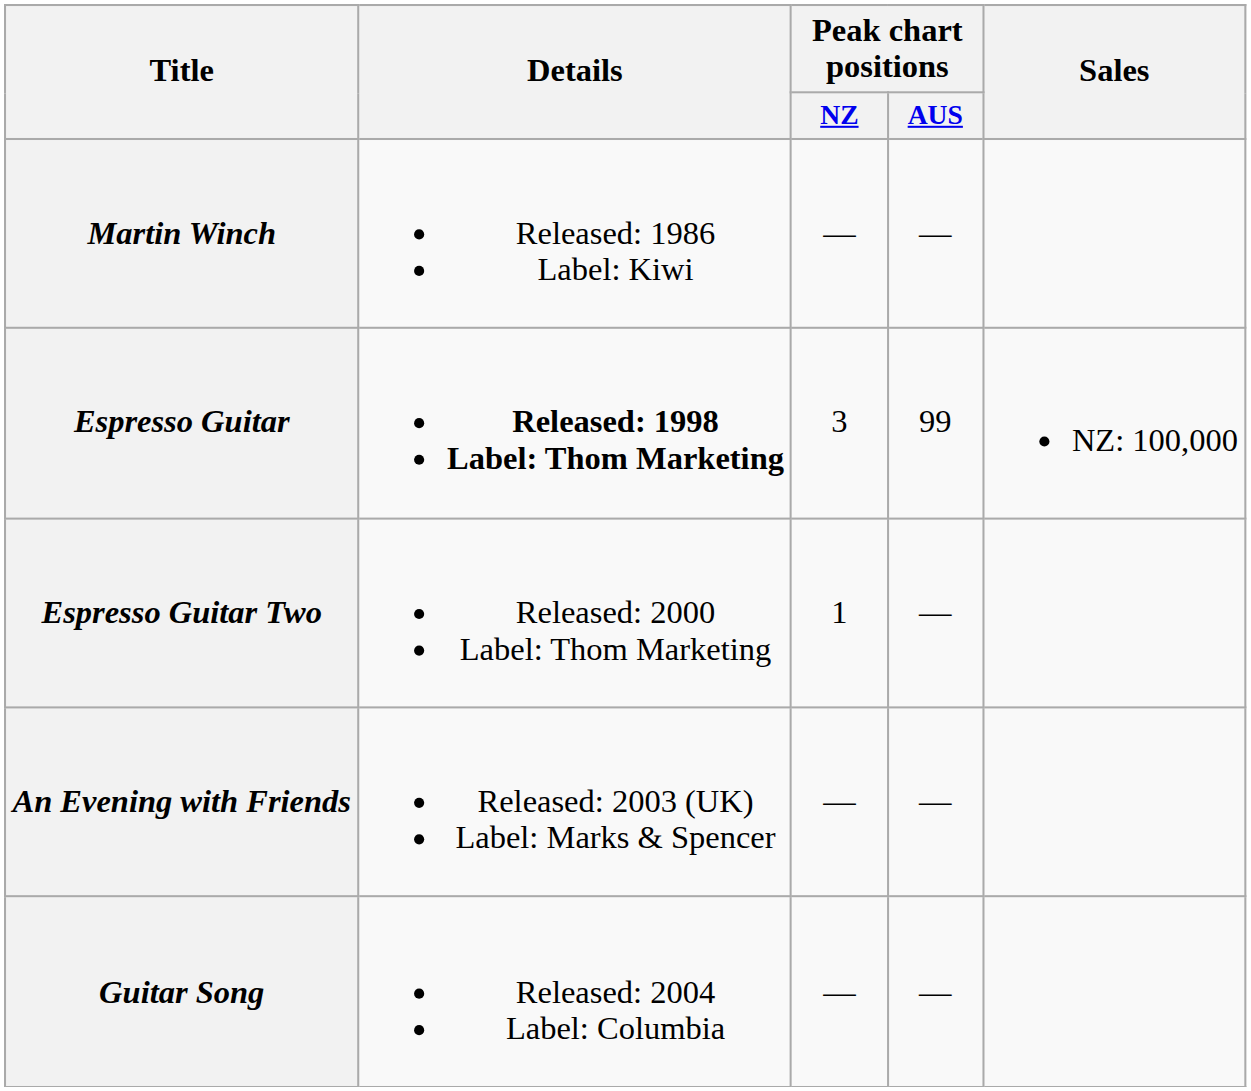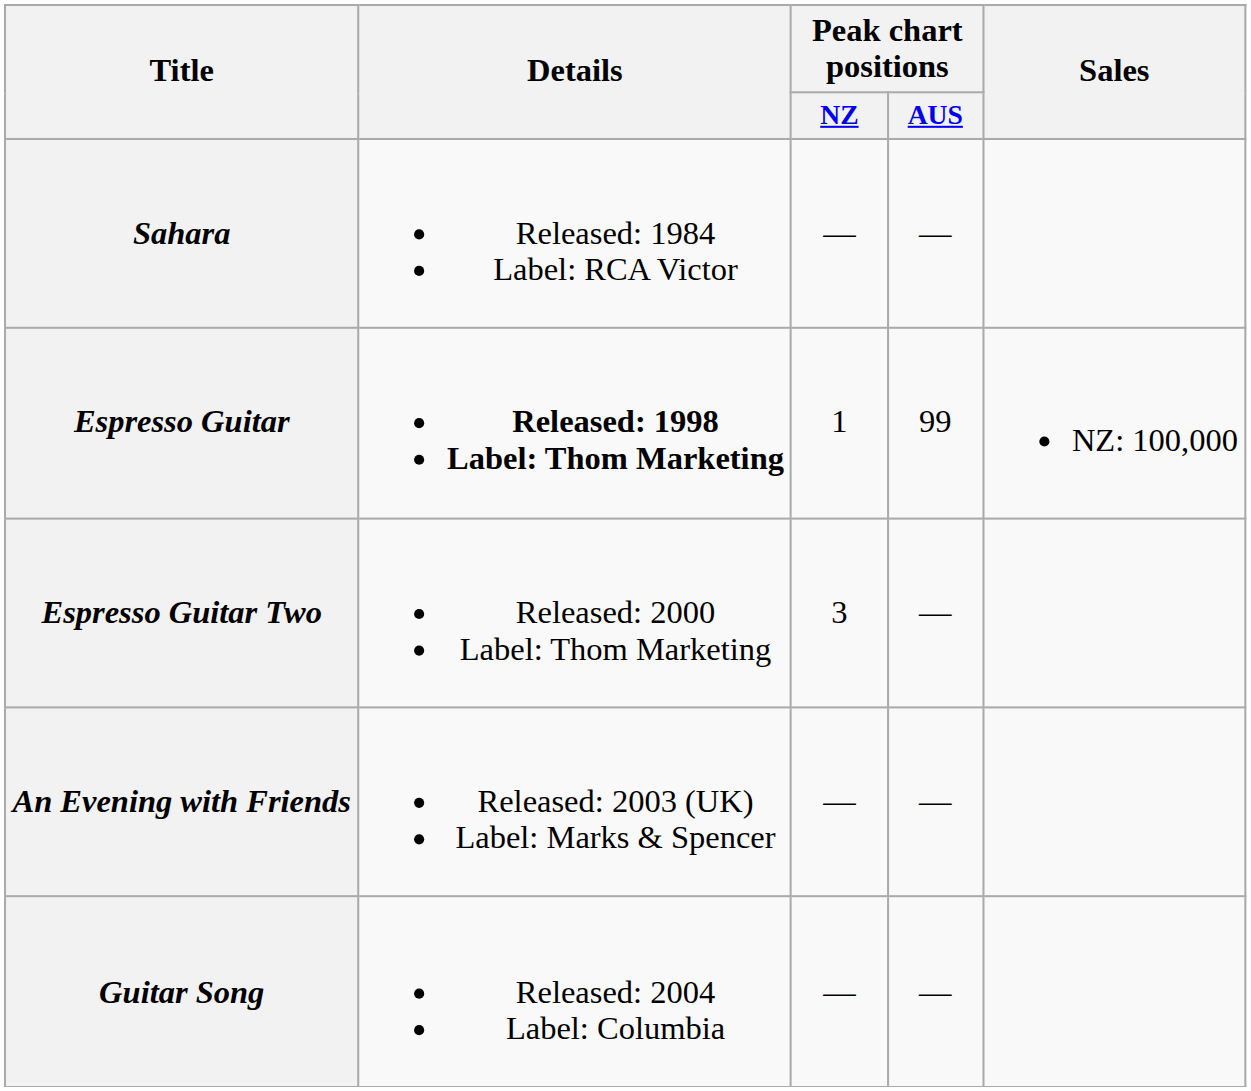+ row: Sahara | Released: 1984 Label: RCA Victor | — | —
- row: Martin Winch | Released: 1986 Label: Kiwi | — | —
Espresso Guitar | Peak chart positions / NZ: 3 -> 1
Espresso Guitar Two | Peak chart positions / NZ: 1 -> 3
